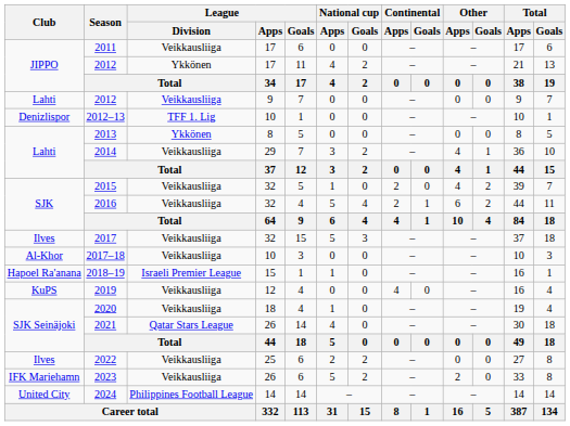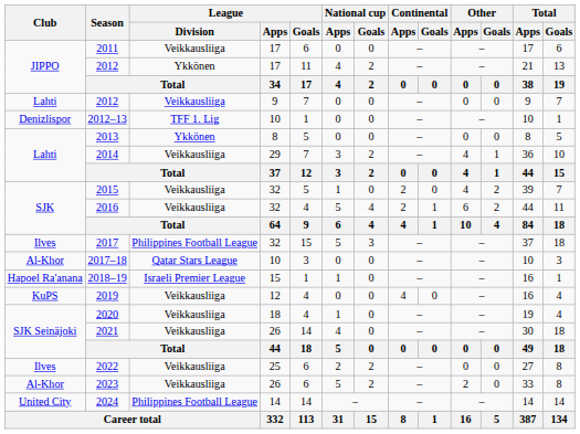2017 | League / Division: Veikkausliiga -> Philippines Football League
2017–18 | League / Division: Veikkausliiga -> Qatar Stars League
2021 | League / Division: Qatar Stars League -> Veikkausliiga
2023 | Club: IFK Mariehamn -> Al-Khor
